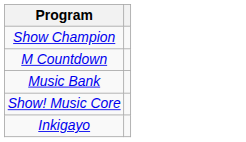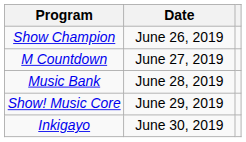+ column: Date | June 26, 2019 | June 27, 2019 | June 28, 2019 | June 29, 2019 | June 30, 2019
